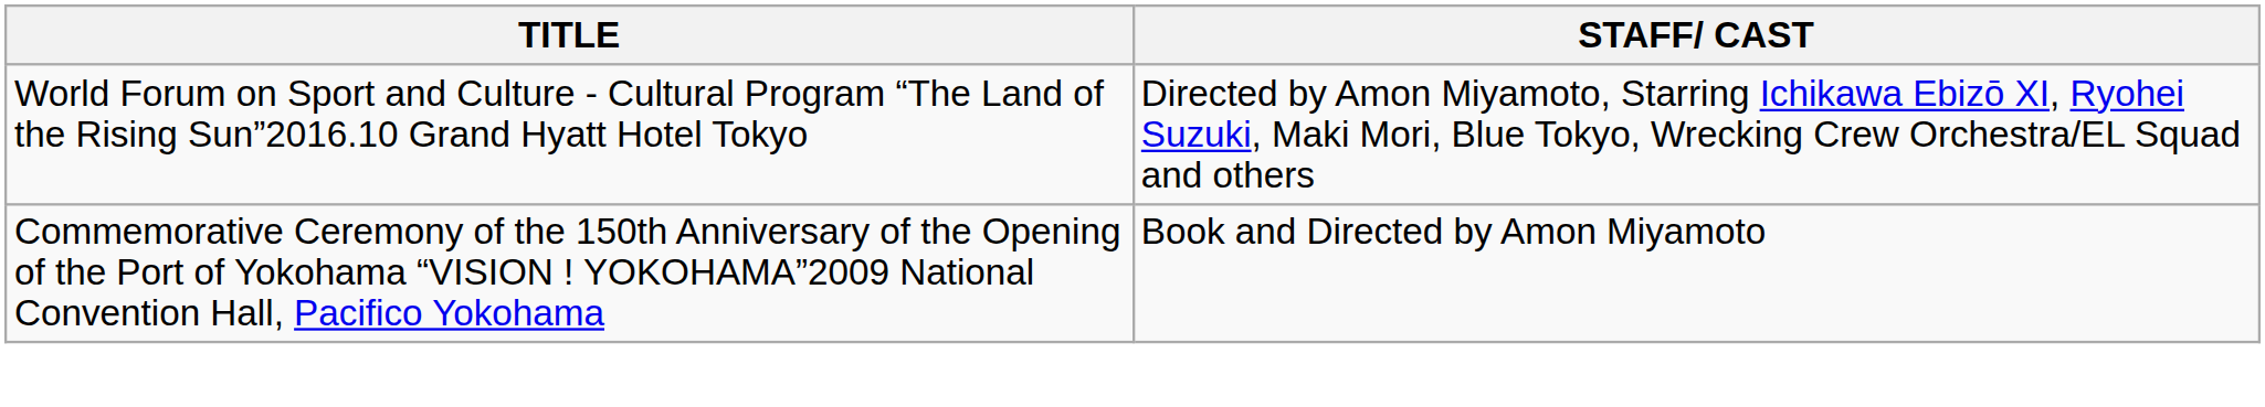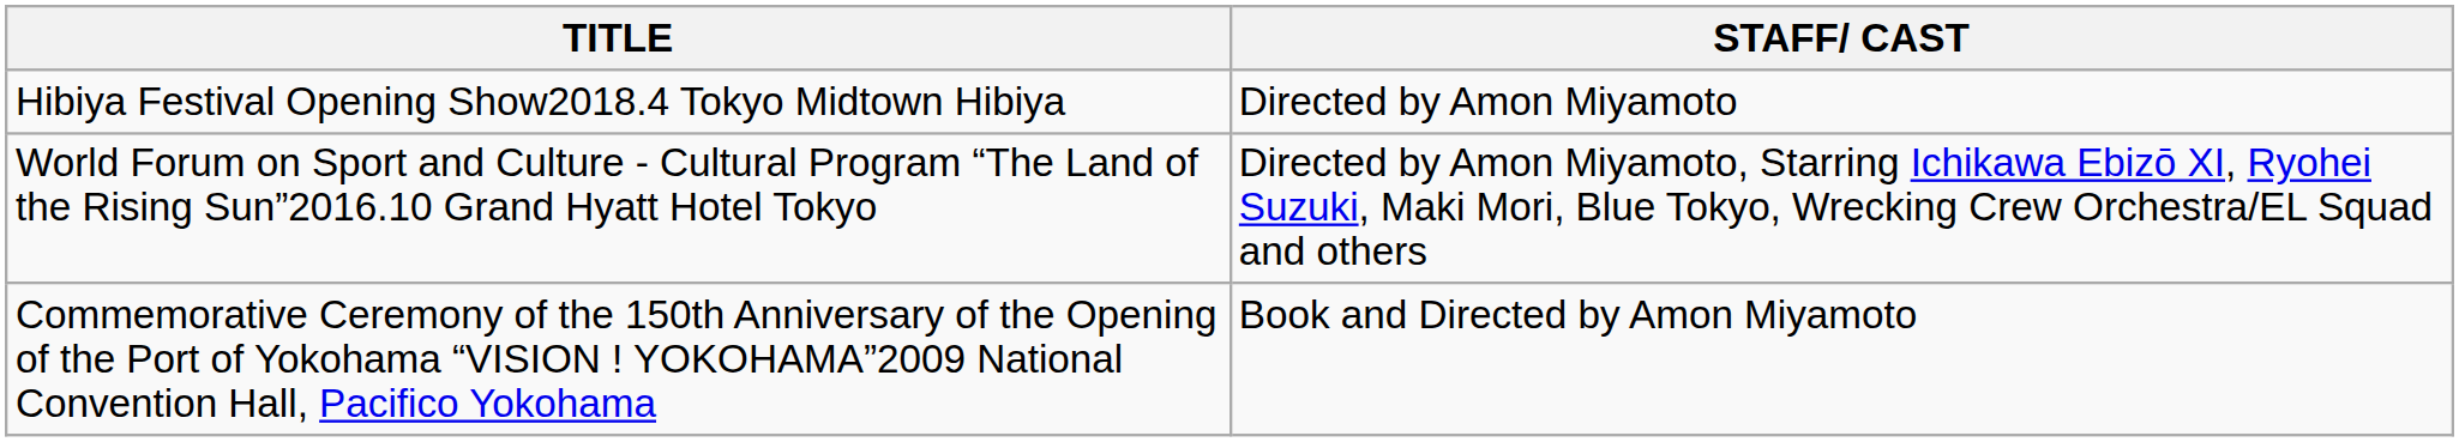+ row: Hibiya Festival Opening Show2018.4 Tokyo Midtown Hibiya | Directed by Amon Miyamoto
